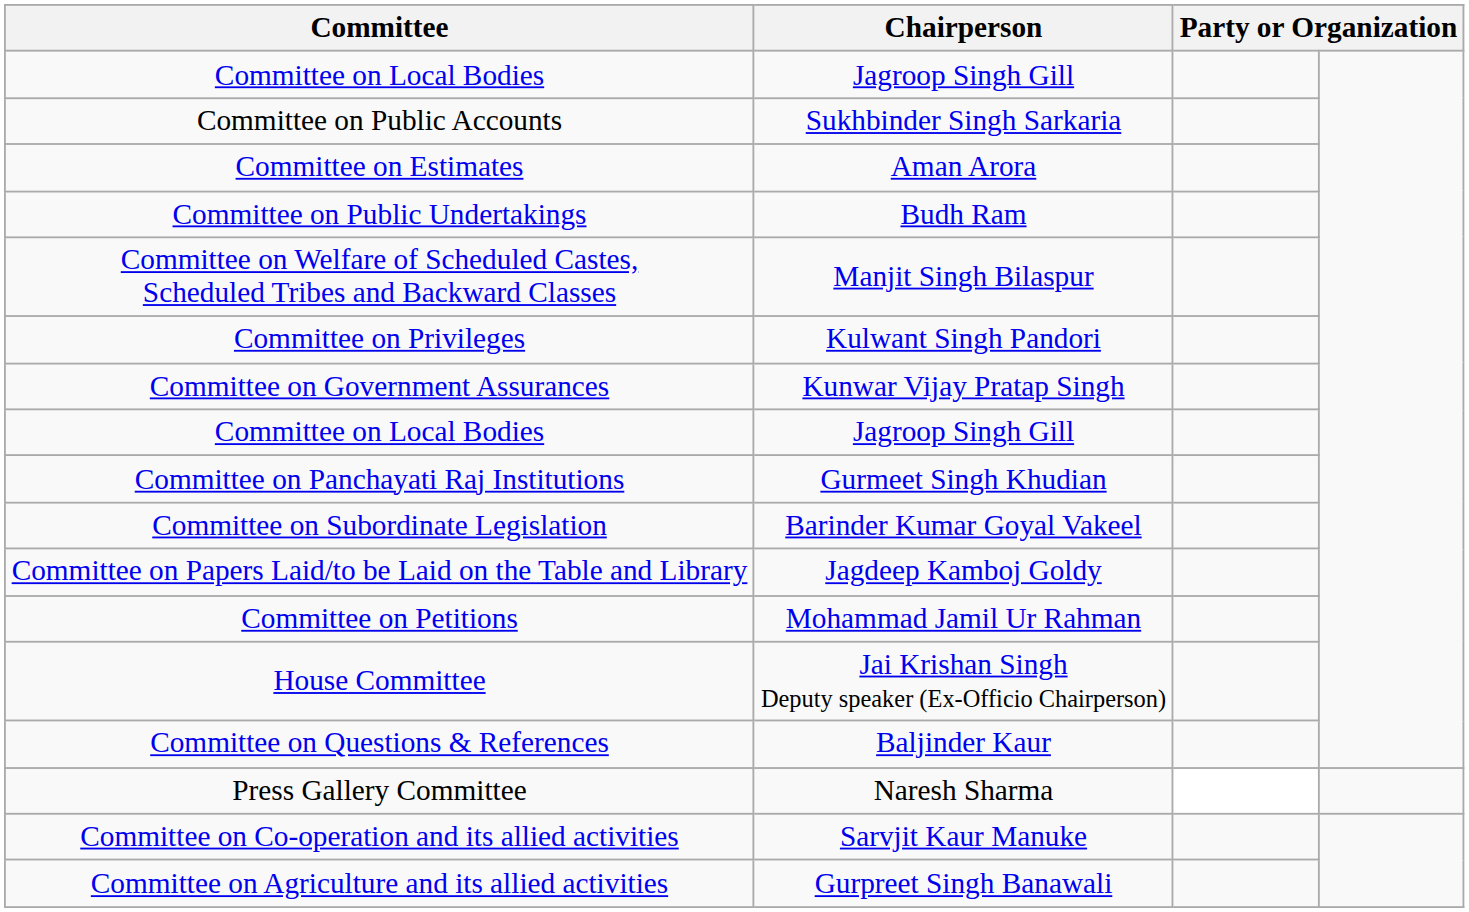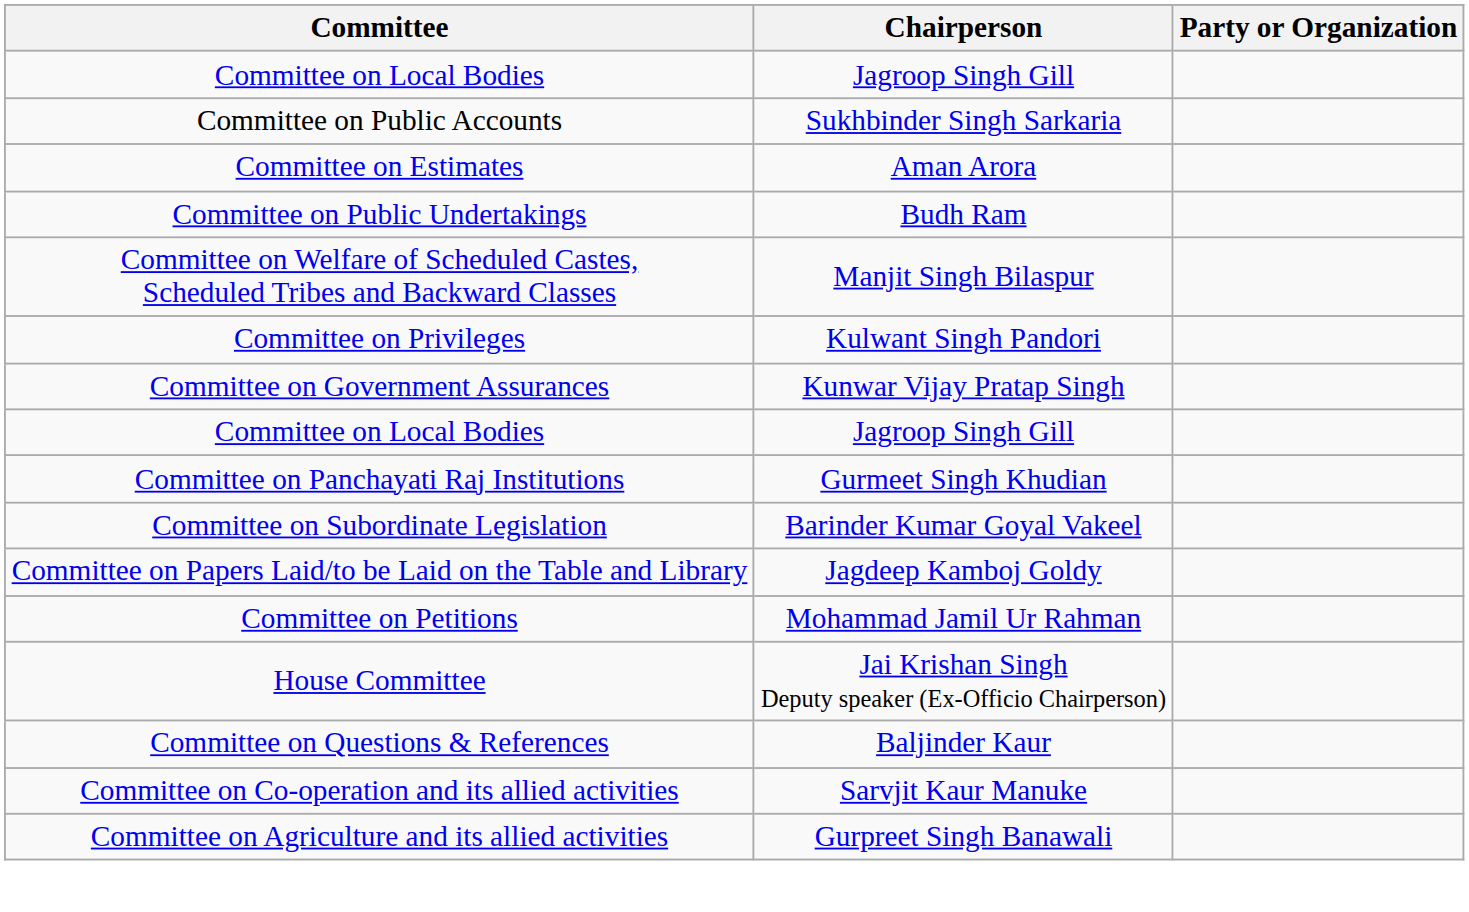- row: Press Gallery Committee | Naresh Sharma
